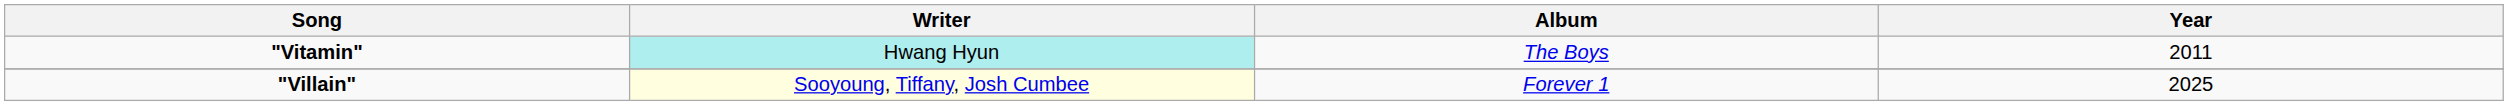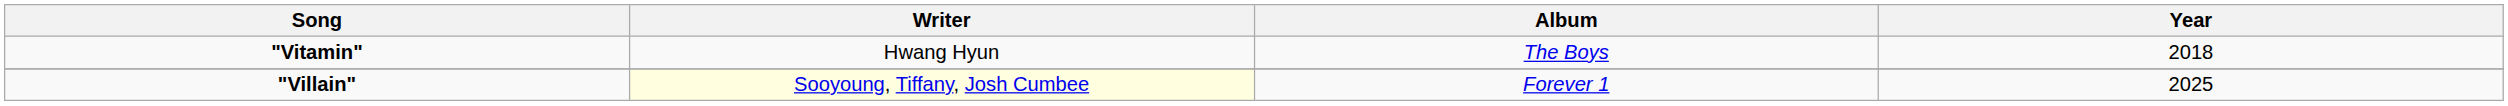"Vitamin" | Writer: paleturquoise background -> no background
"Vitamin" | Year: 2011 -> 2018
